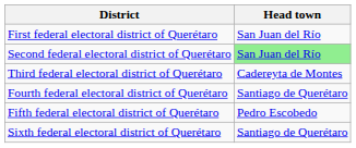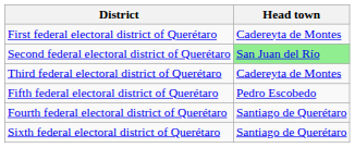First federal electoral district of Querétaro | Head town: San Juan del Río -> Cadereyta de Montes
rows swapped: Fourth federal electoral district of Querétaro <-> Fifth federal electoral district of Querétaro
